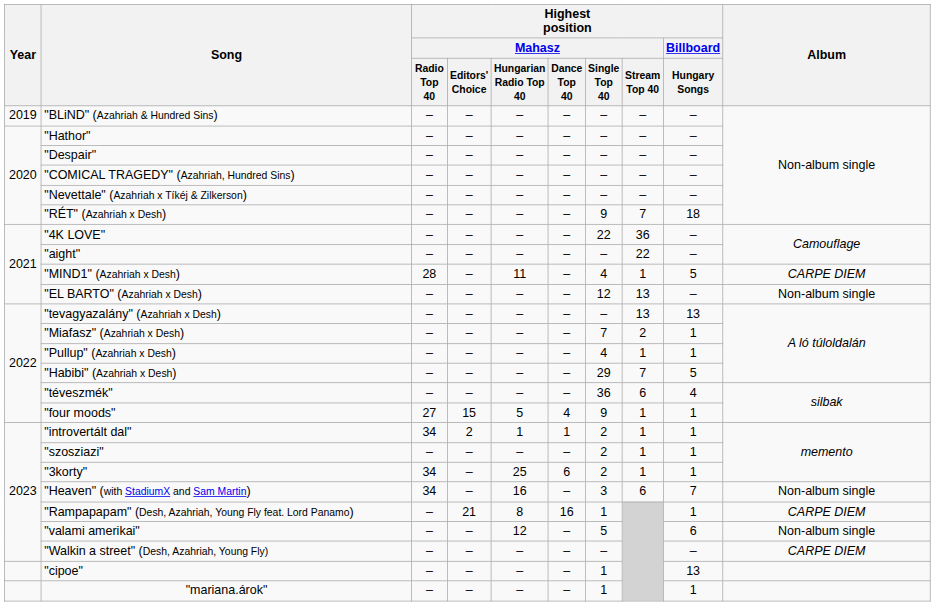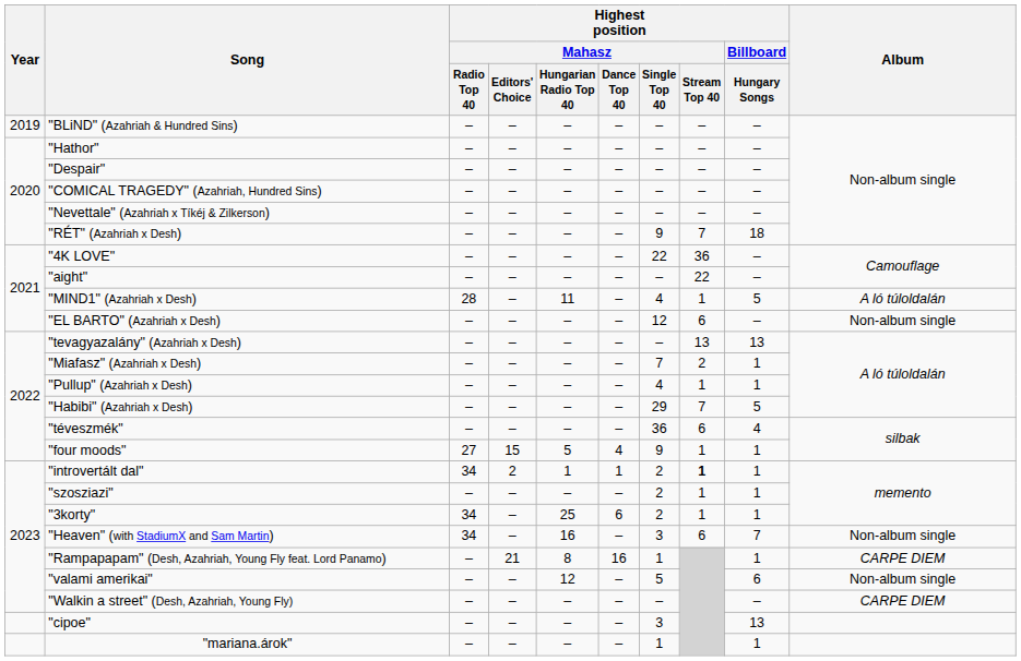"MIND1" (Azahriah x Desh) | Album: CARPE DIEM -> A ló túloldalán
"EL BARTO" (Azahriah x Desh) | Highest position / Mahasz / Stream Top 40: 13 -> 6
"introvertált dal" | Highest position / Mahasz / Stream Top 40: normal -> bold
"cipoe" | Highest position / Mahasz / Single Top 40: 1 -> 3
